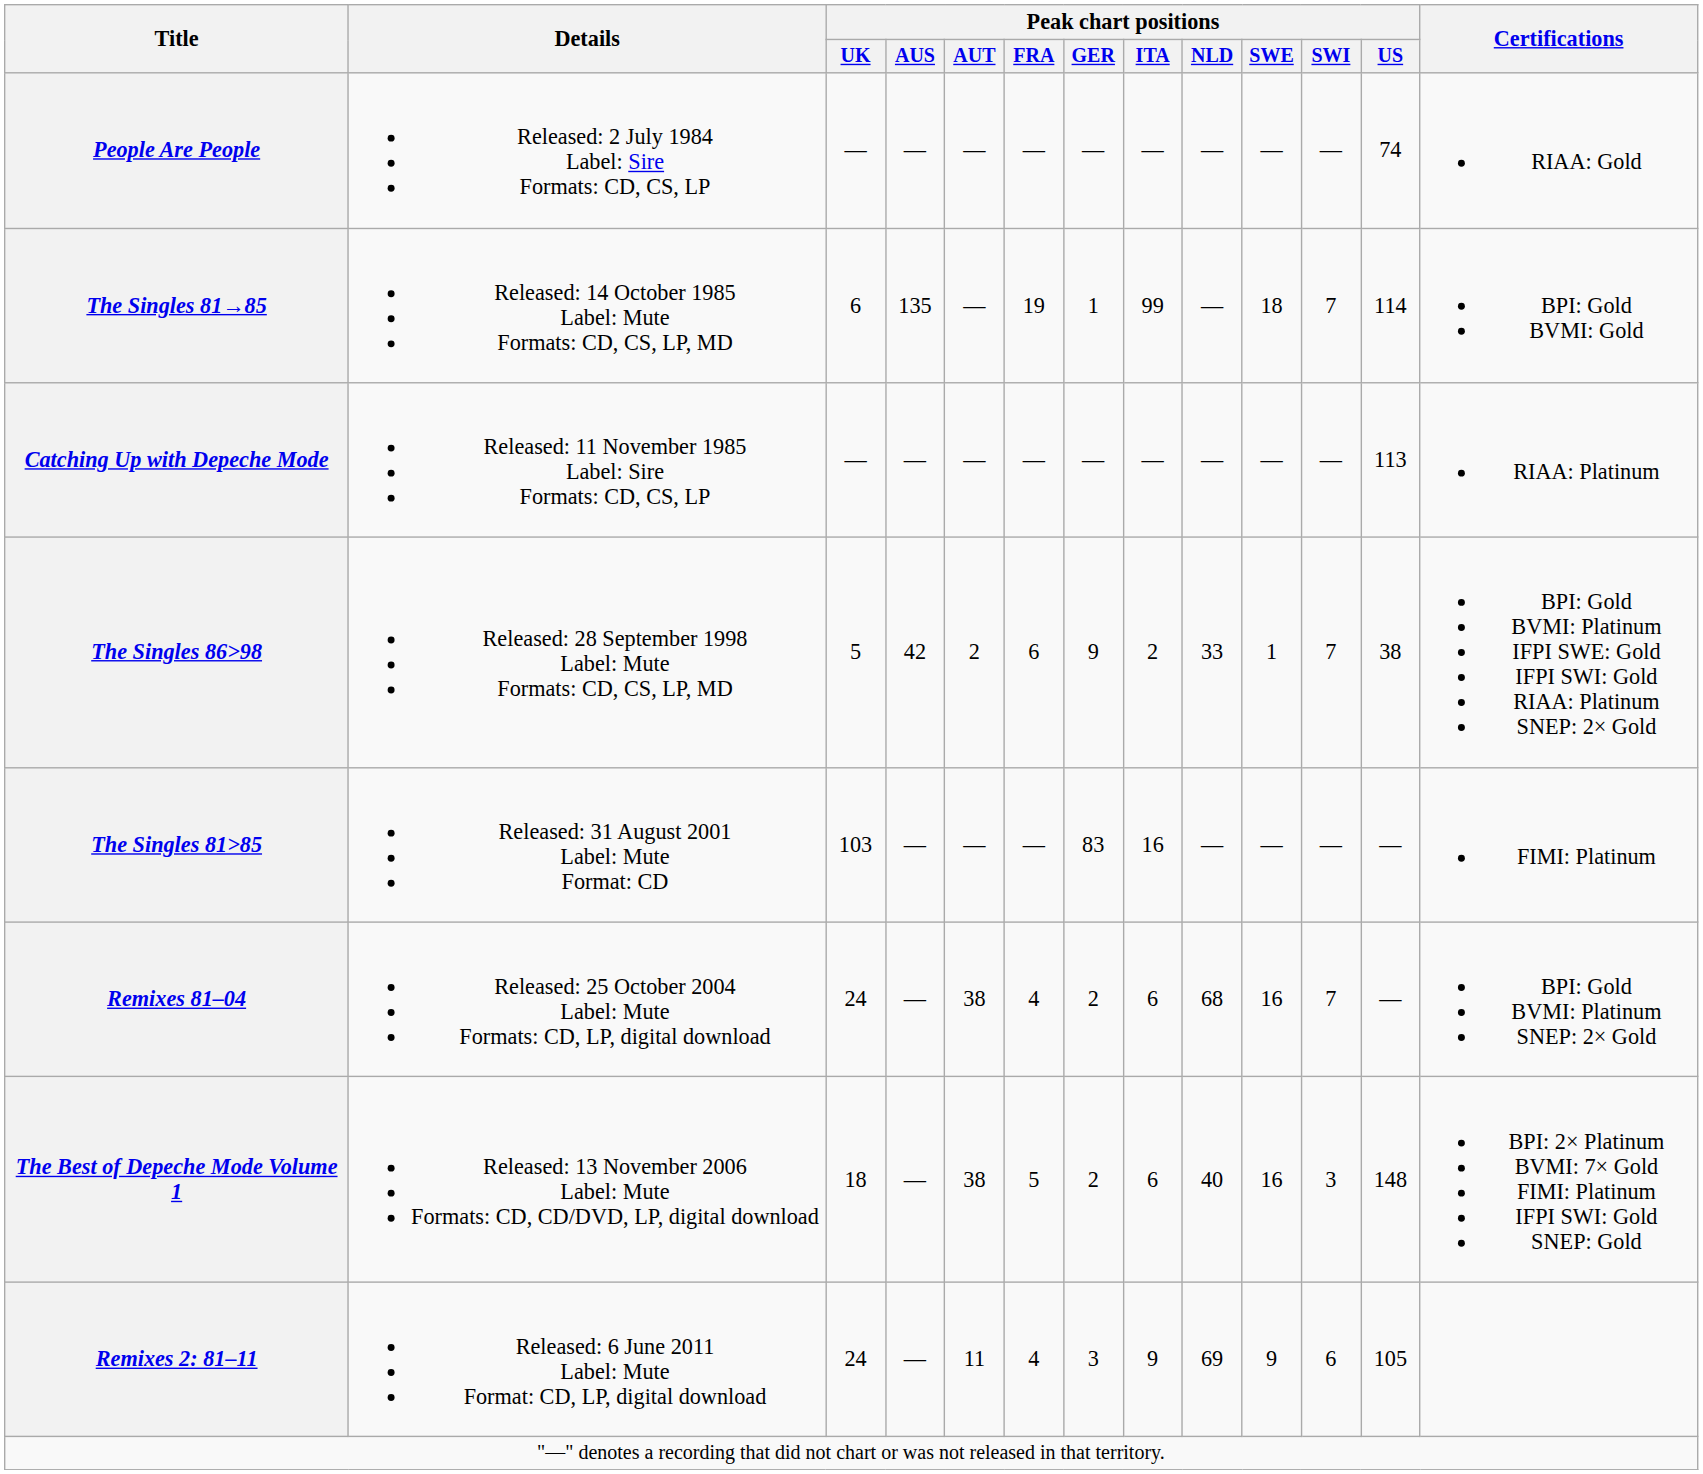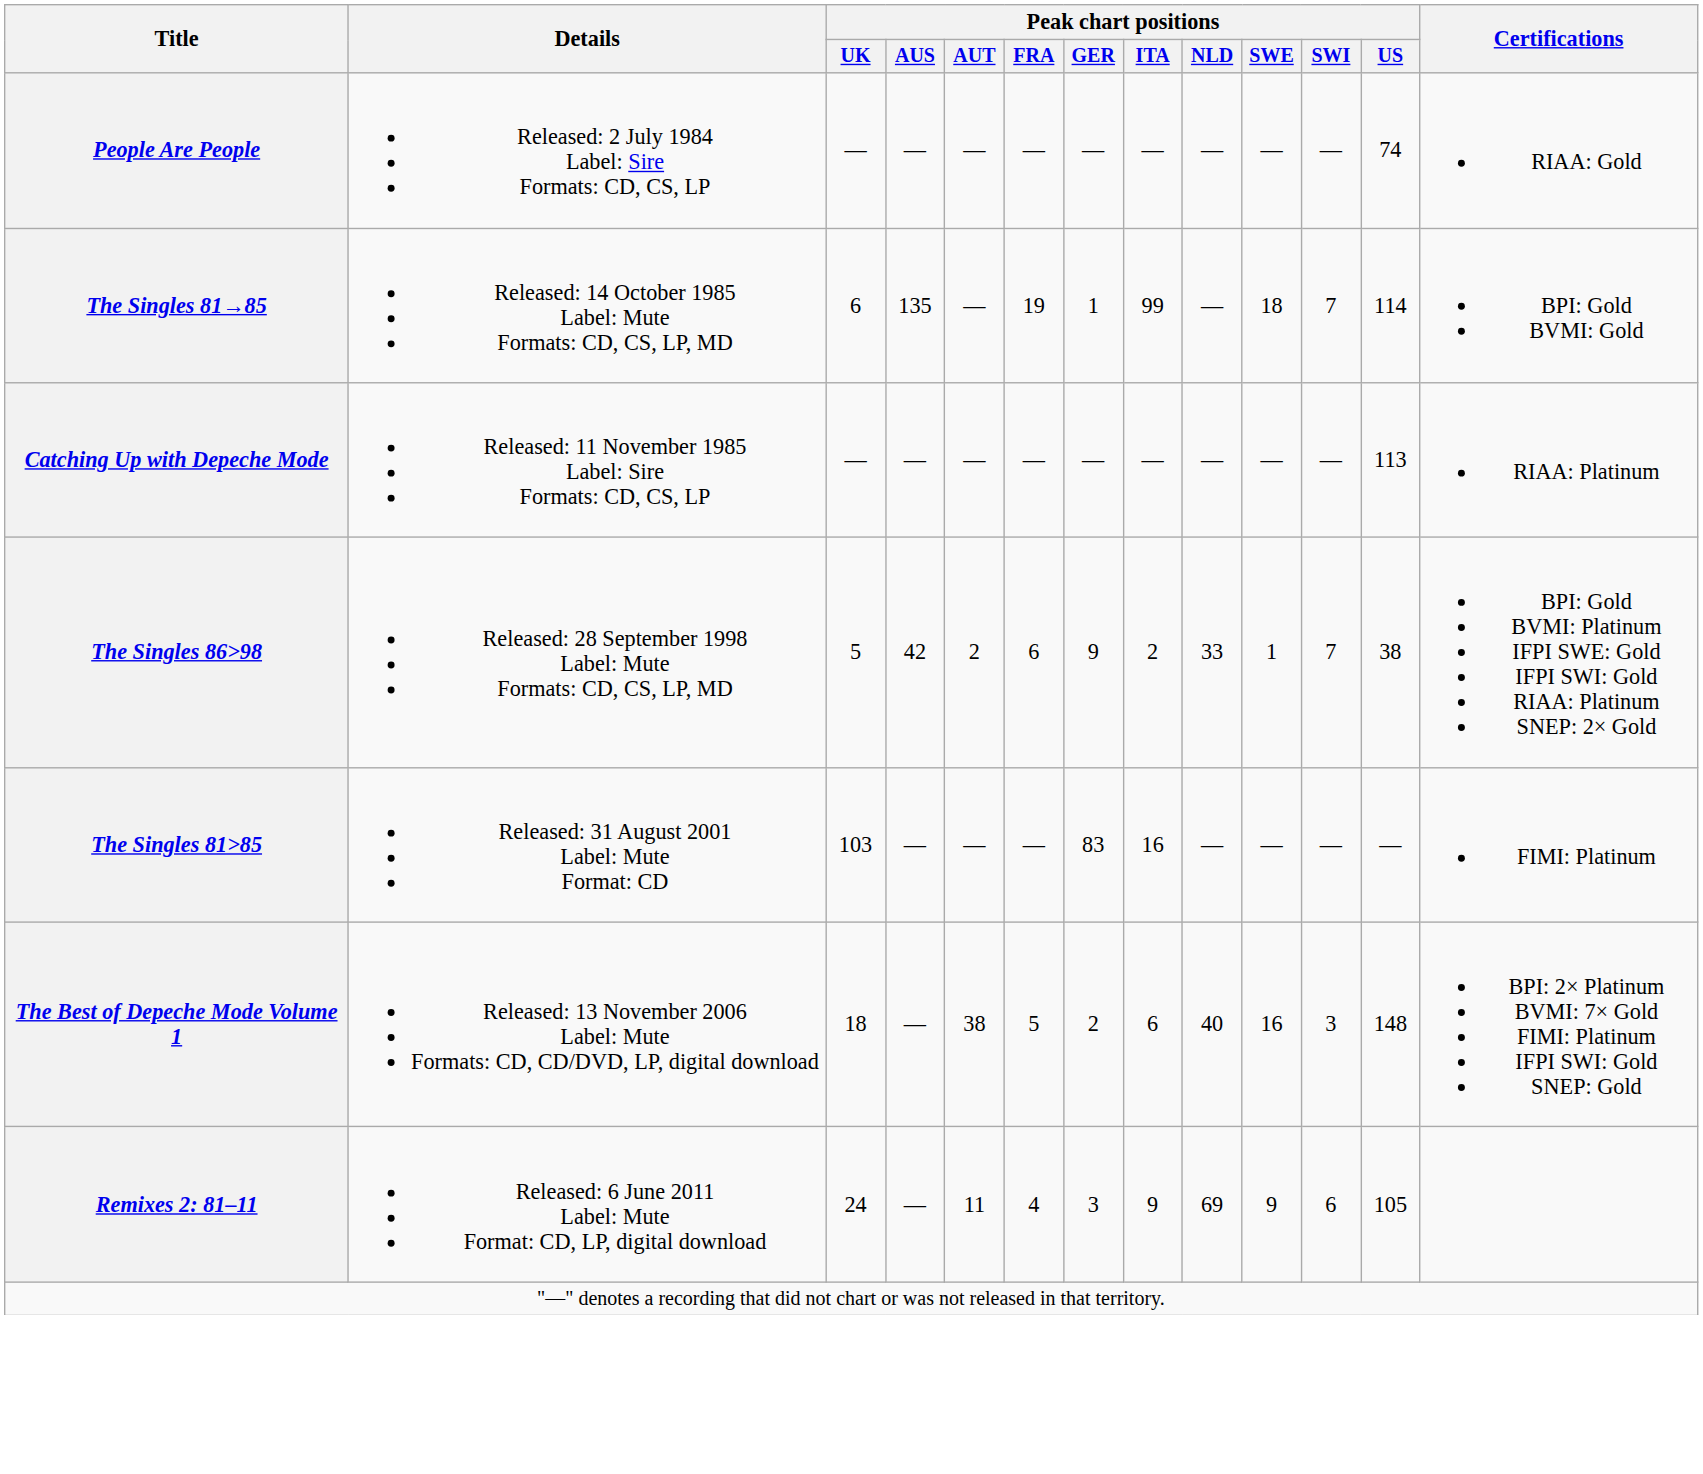- row: Remixes 81–04 | Released: 25 October 2004 Label: Mute Formats: CD, LP, digital download | 24 | — | 38 | 4 | 2 | 6 | 68 | 16 | 7 | — | BPI: Gold BVMI: Platinum SNEP: 2× Gold
